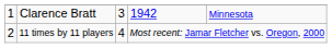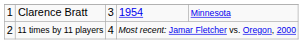Clarence Bratt | column 4: 1942 -> 1954
